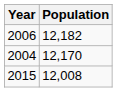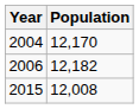rows swapped: 2004 <-> 2006
